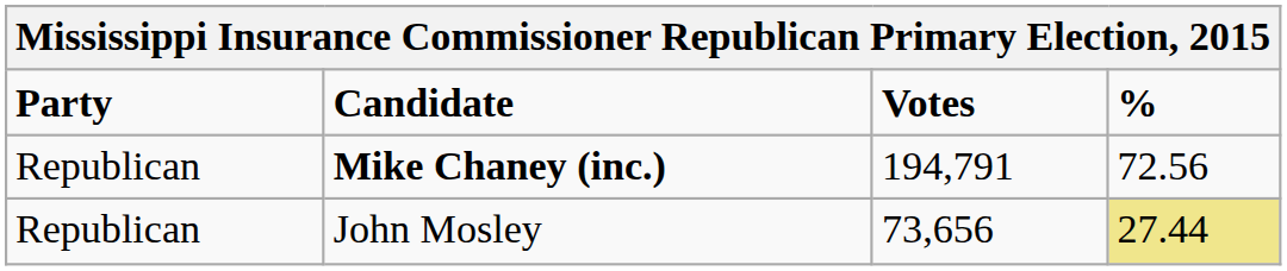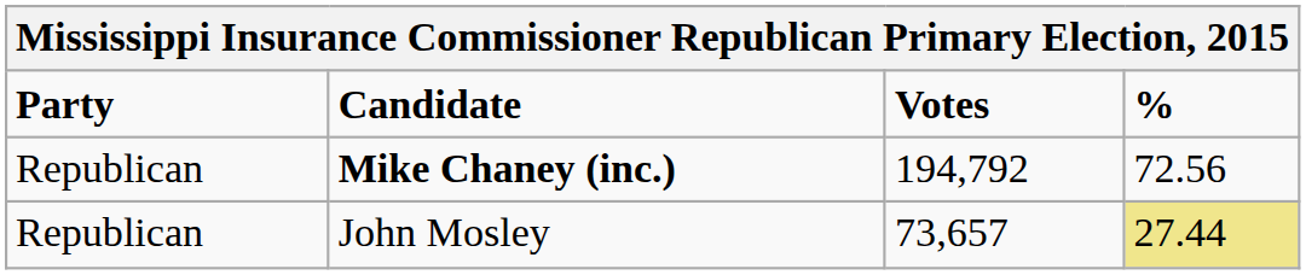Mike Chaney (inc.) | Votes: 194,791 -> 194,792
John Mosley | Votes: 73,656 -> 73,657
